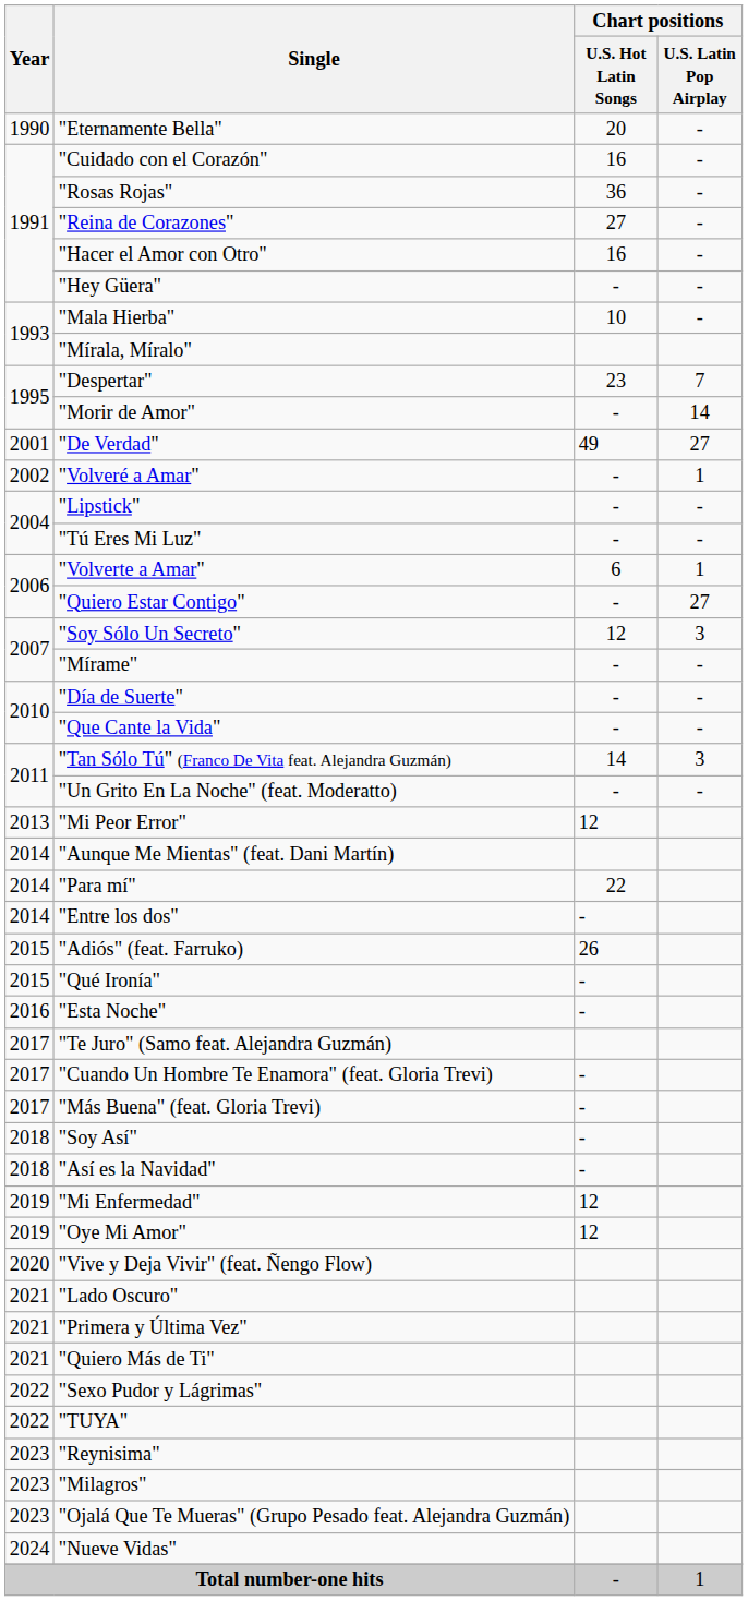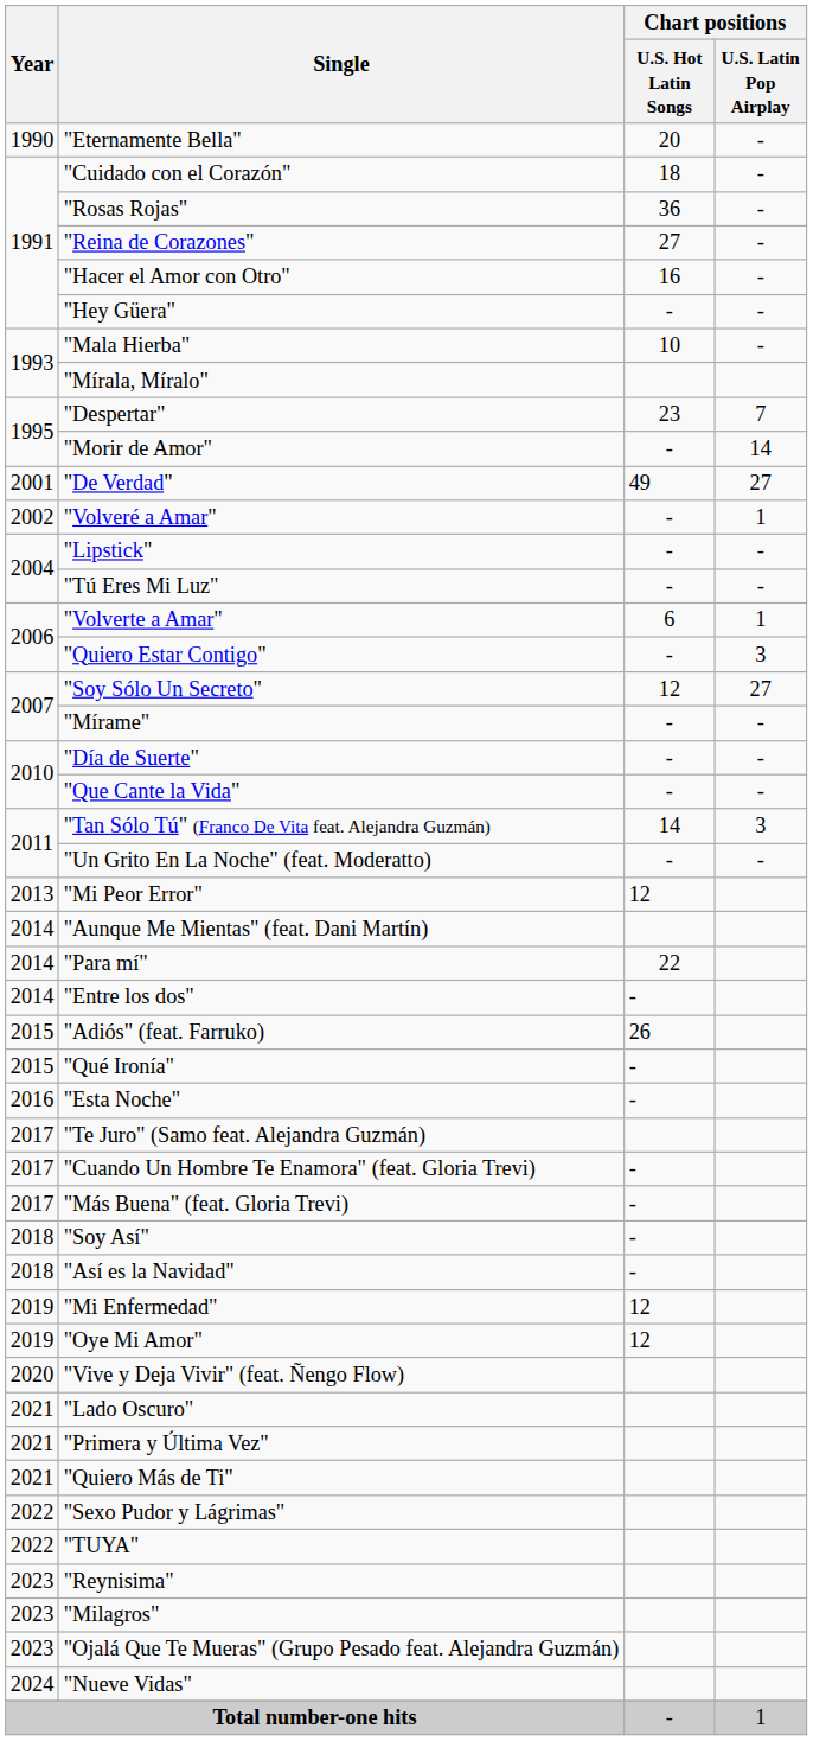"Cuidado con el Corazón" | Chart positions / U.S. Hot Latin Songs: 16 -> 18
"Quiero Estar Contigo" | Chart positions / U.S. Latin Pop Airplay: 27 -> 3
"Soy Sólo Un Secreto" | Chart positions / U.S. Latin Pop Airplay: 3 -> 27
